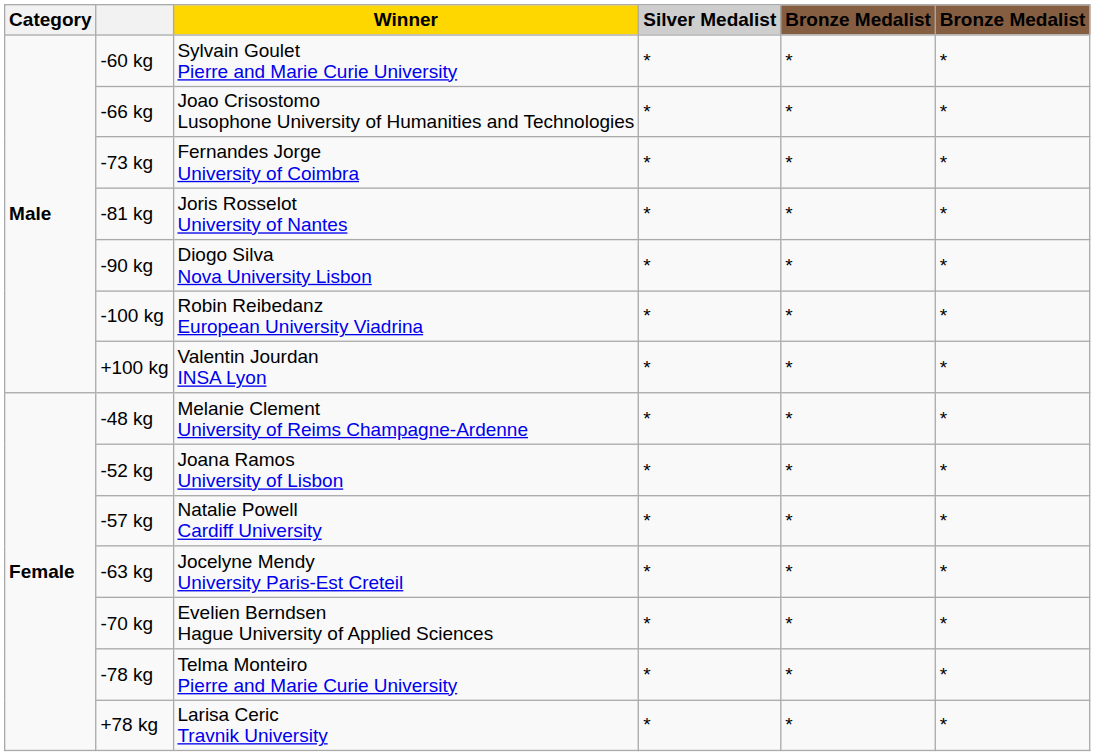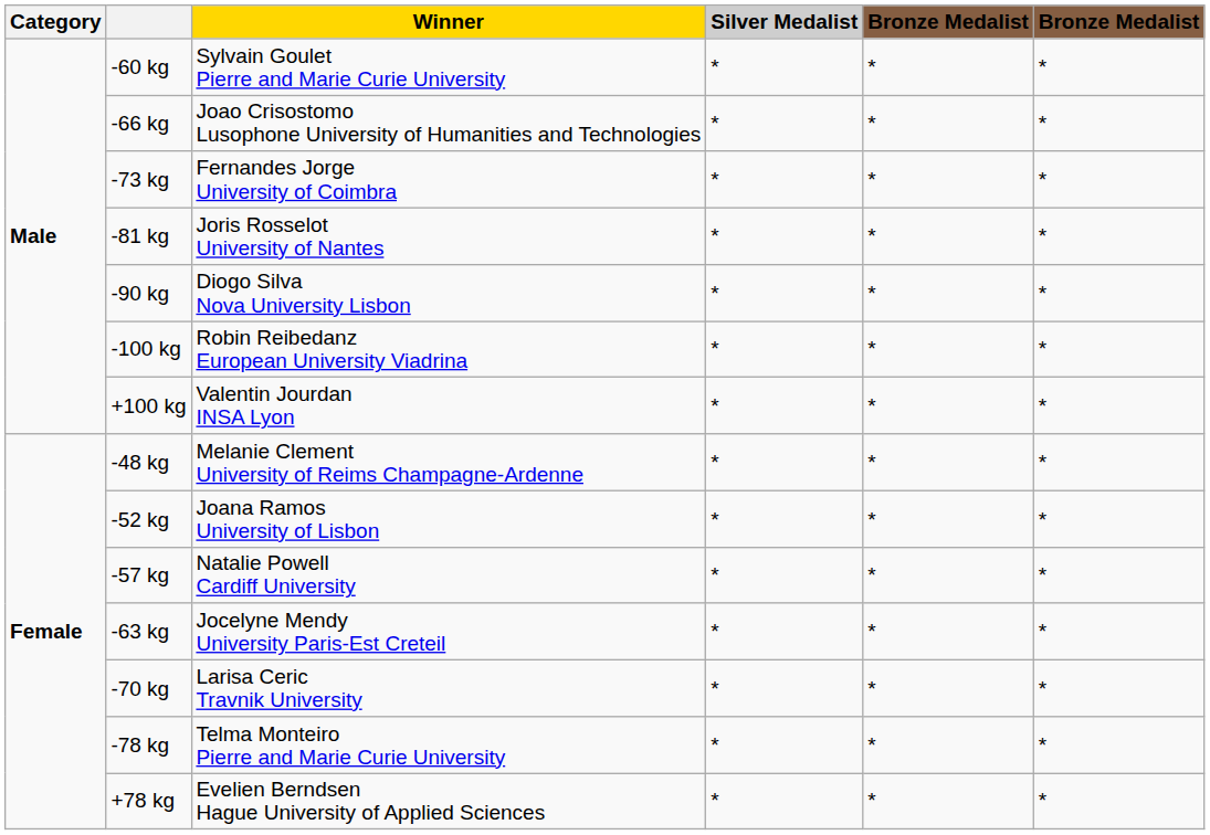-70 kg | Winner: Evelien Berndsen Hague University of Applied Sciences -> Larisa Ceric Travnik University
+78 kg | Winner: Larisa Ceric Travnik University -> Evelien Berndsen Hague University of Applied Sciences
